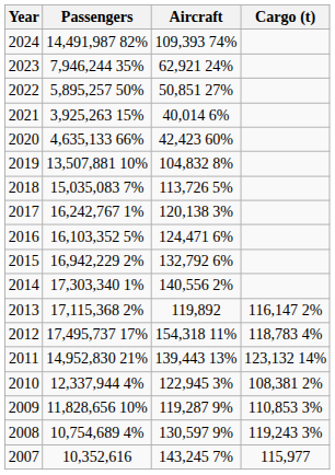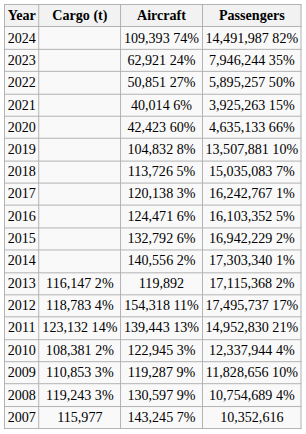columns swapped: Passengers <-> Cargo (t)
